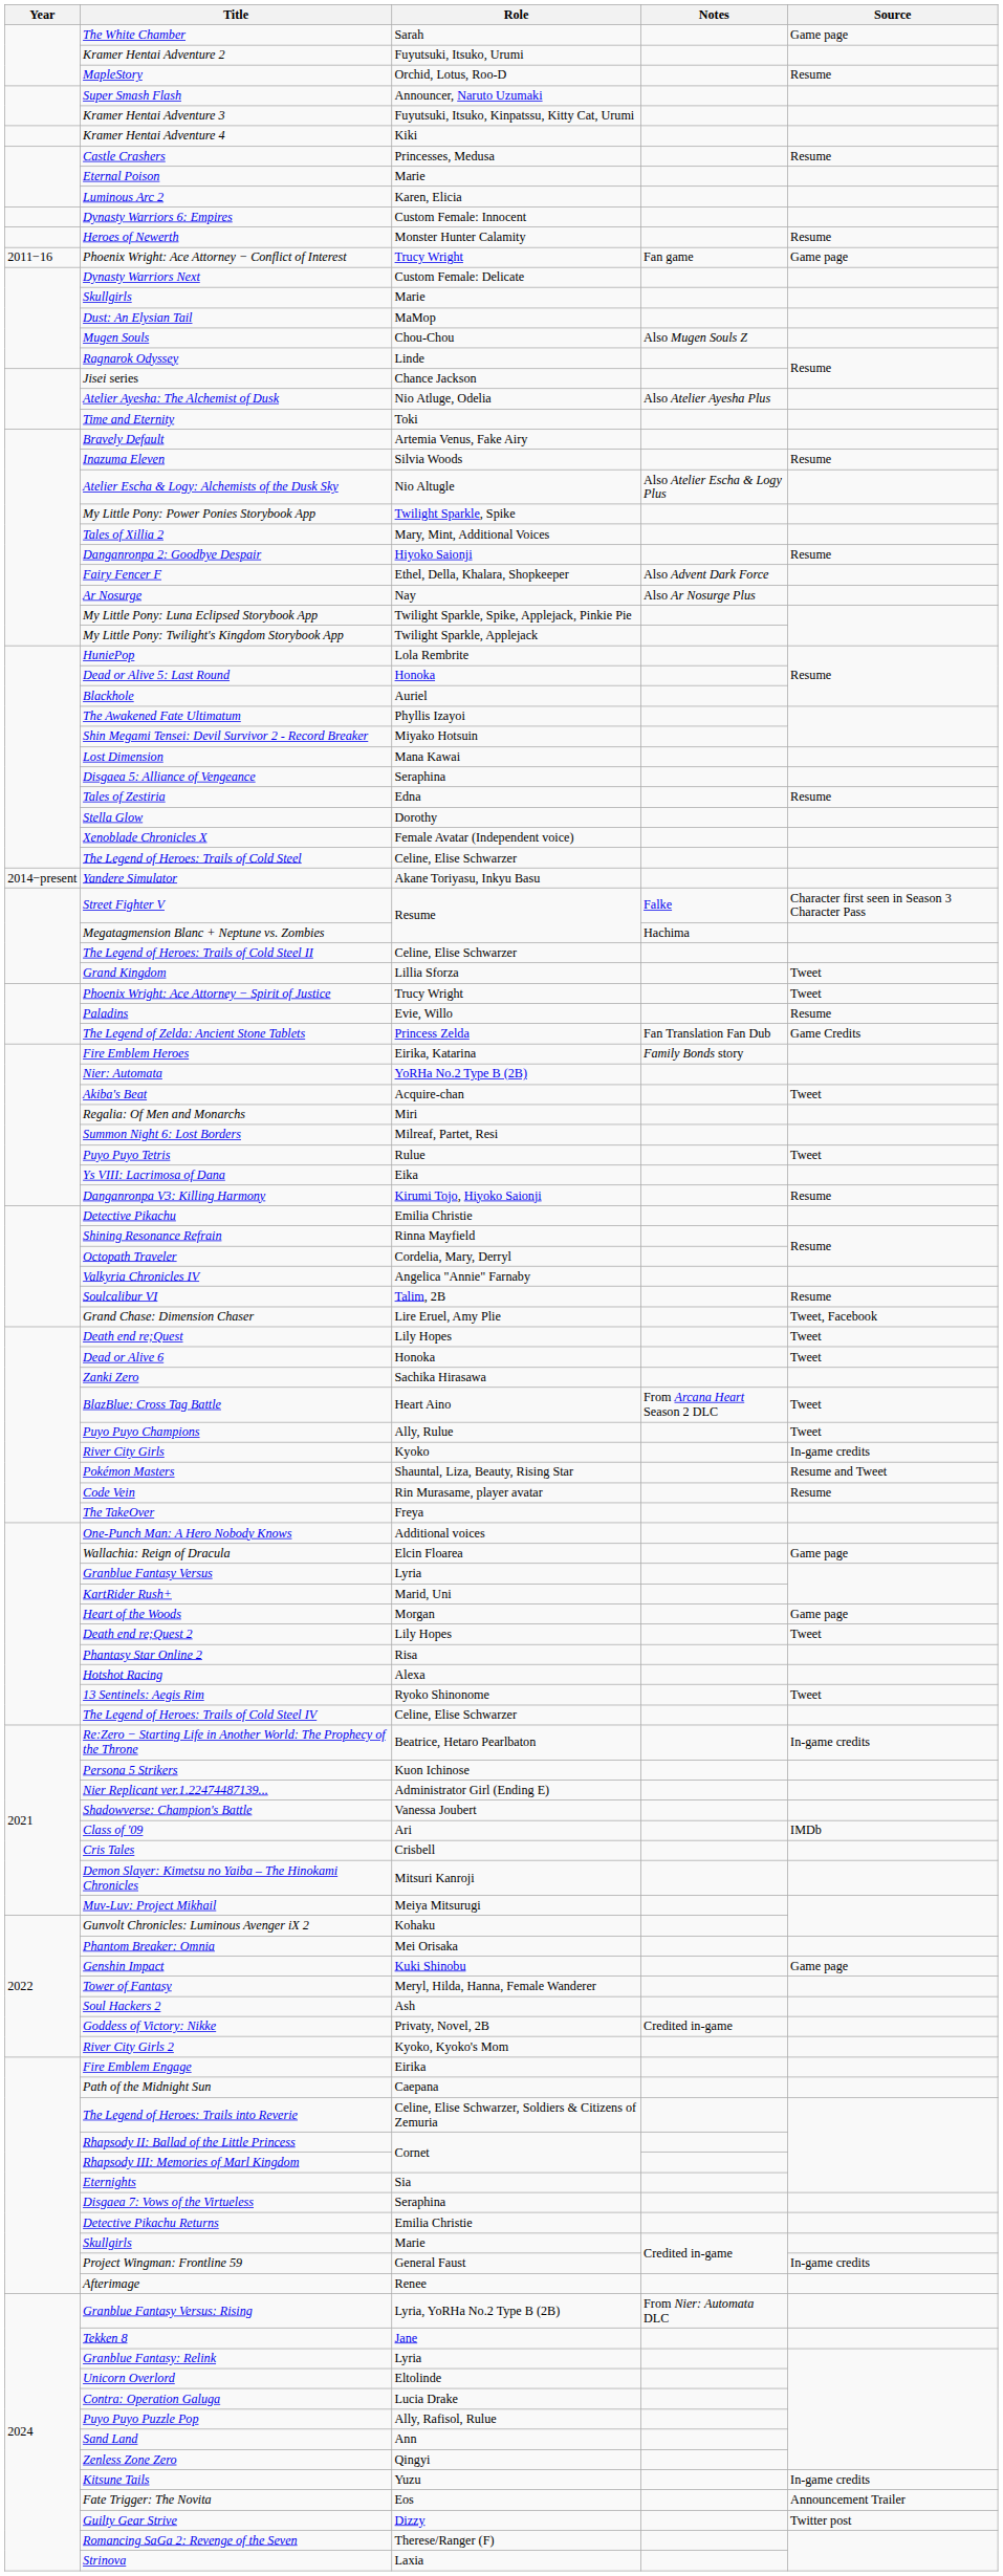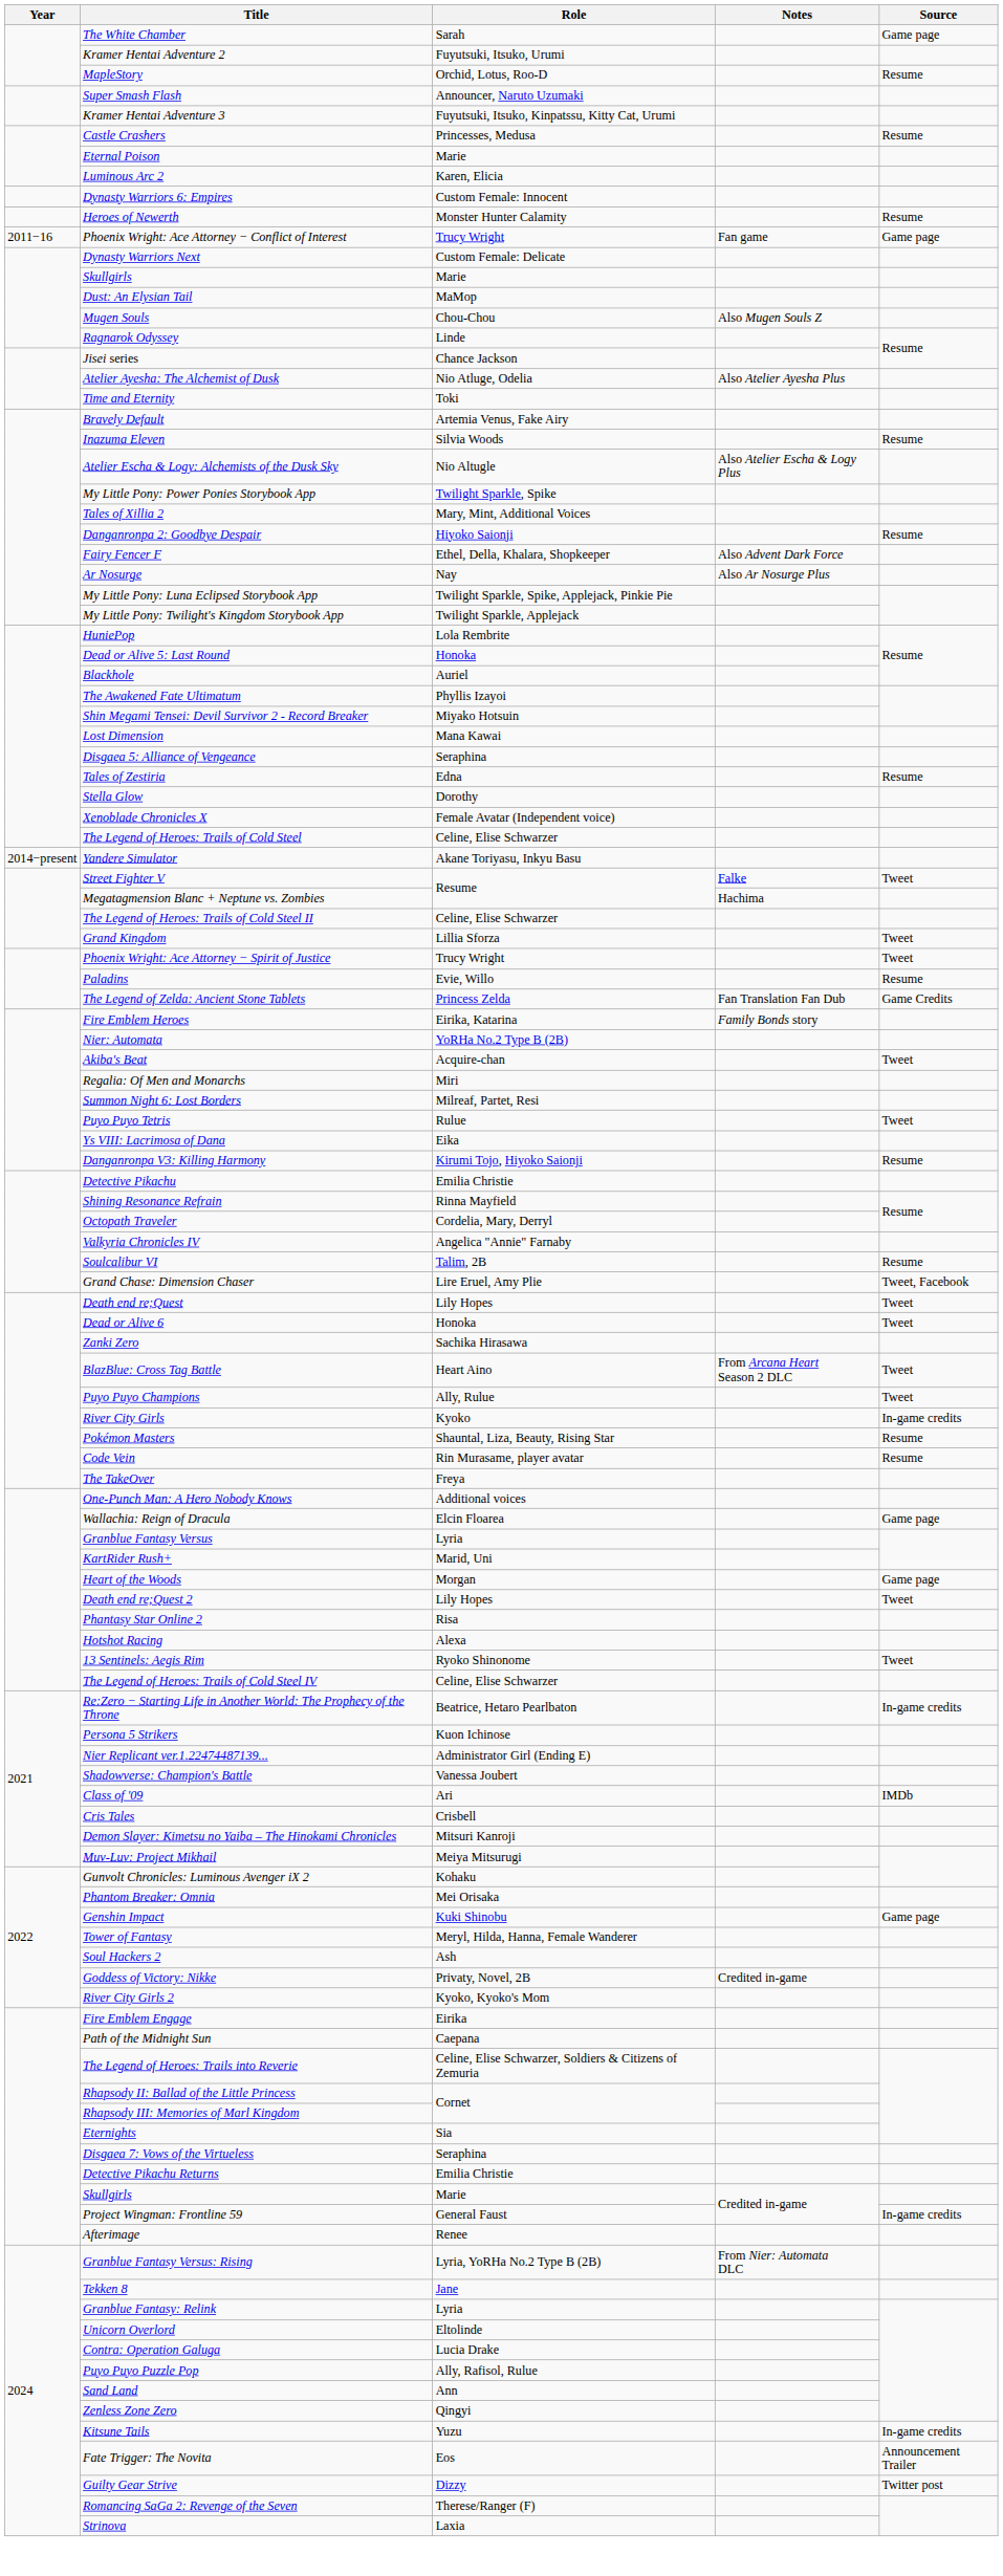- row: Kramer Hentai Adventure 4 | Kiki
Street Fighter V | Source: Character first seen in Season 3 Character Pass -> Tweet
Pokémon Masters | Source: Resume and Tweet -> Resume
